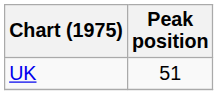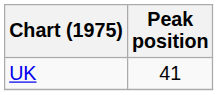UK | Peak position: 51 -> 41
